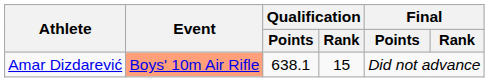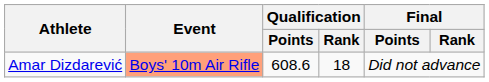Amar Dizdarević | Qualification / Points: 638.1 -> 608.6
Amar Dizdarević | Qualification / Rank: 15 -> 18
